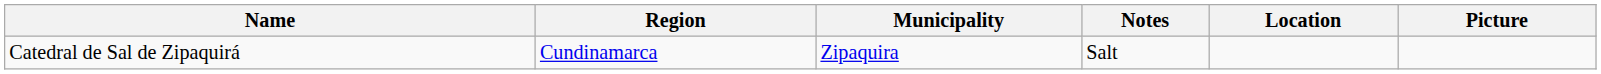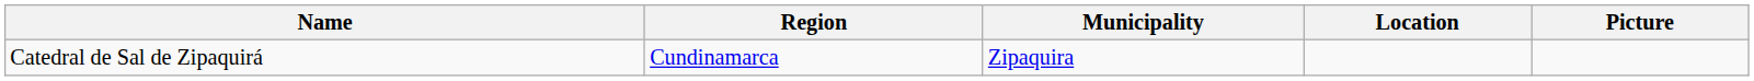- column: Notes | Salt
